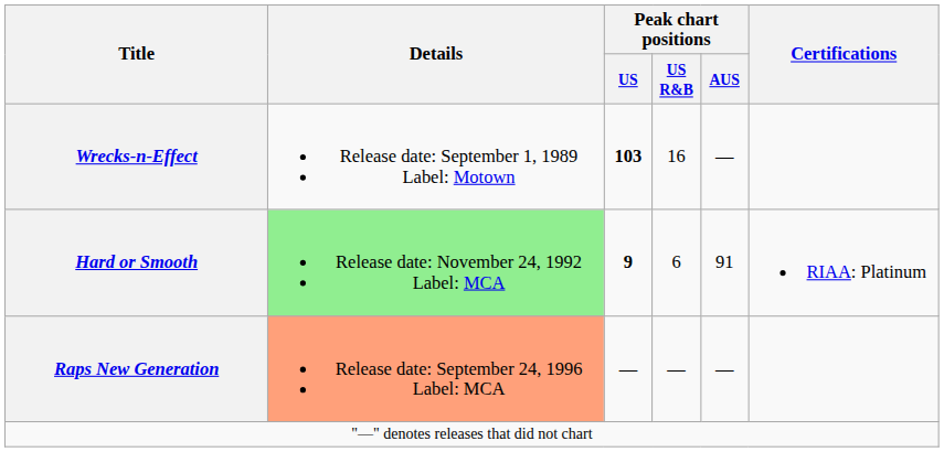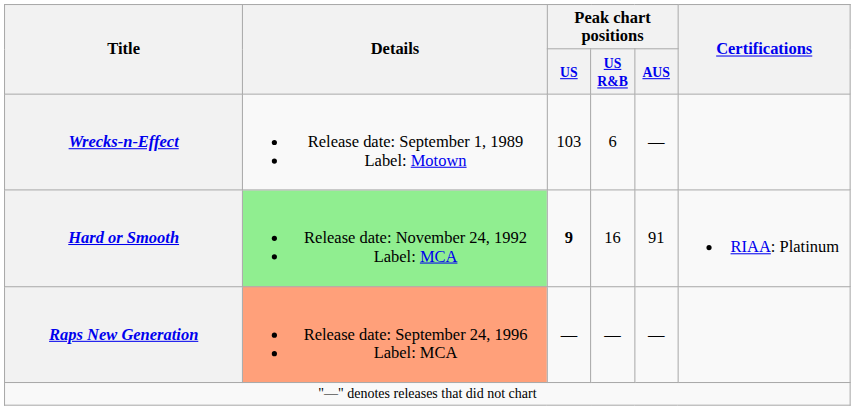Wrecks-n-Effect | Peak chart positions / US: bold -> normal
Wrecks-n-Effect | Peak chart positions / US R&B: 16 -> 6
Hard or Smooth | Peak chart positions / US R&B: 6 -> 16
